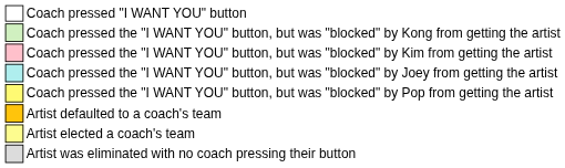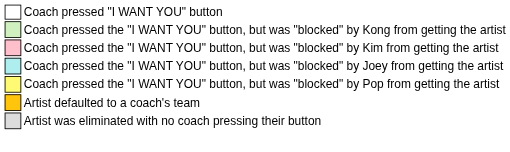- row: Artist elected a coach's team
